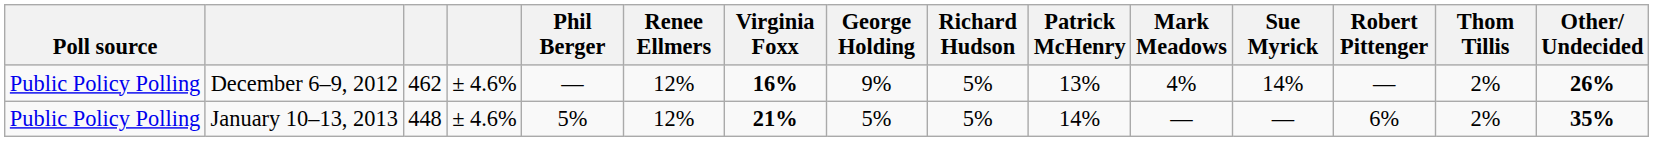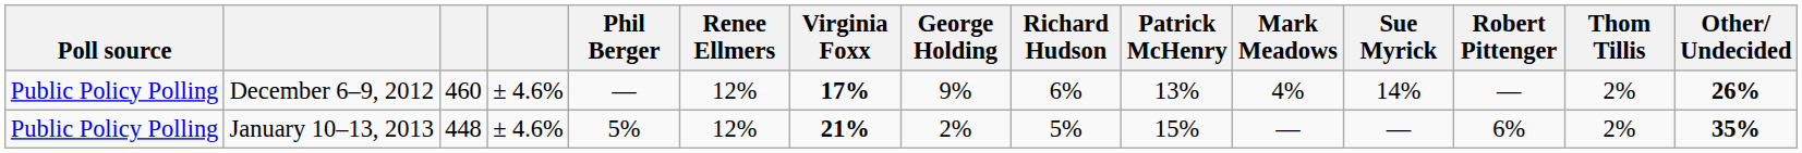December 6–9, 2012 | column 3: 462 -> 460
December 6–9, 2012 | Virginia Foxx: 16% -> 17%
December 6–9, 2012 | Richard Hudson: 5% -> 6%
January 10–13, 2013 | George Holding: 5% -> 2%
January 10–13, 2013 | Patrick McHenry: 14% -> 15%
